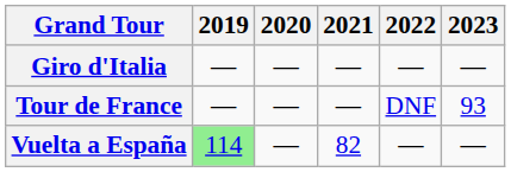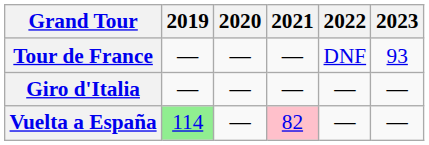rows swapped: Giro d'Italia <-> Tour de France
Vuelta a España | 2021: no background -> pink background
